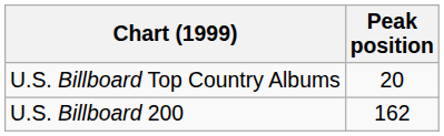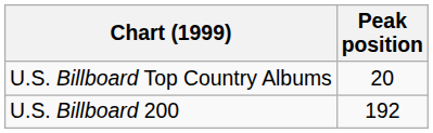U.S. Billboard 200 | Peak position: 162 -> 192
